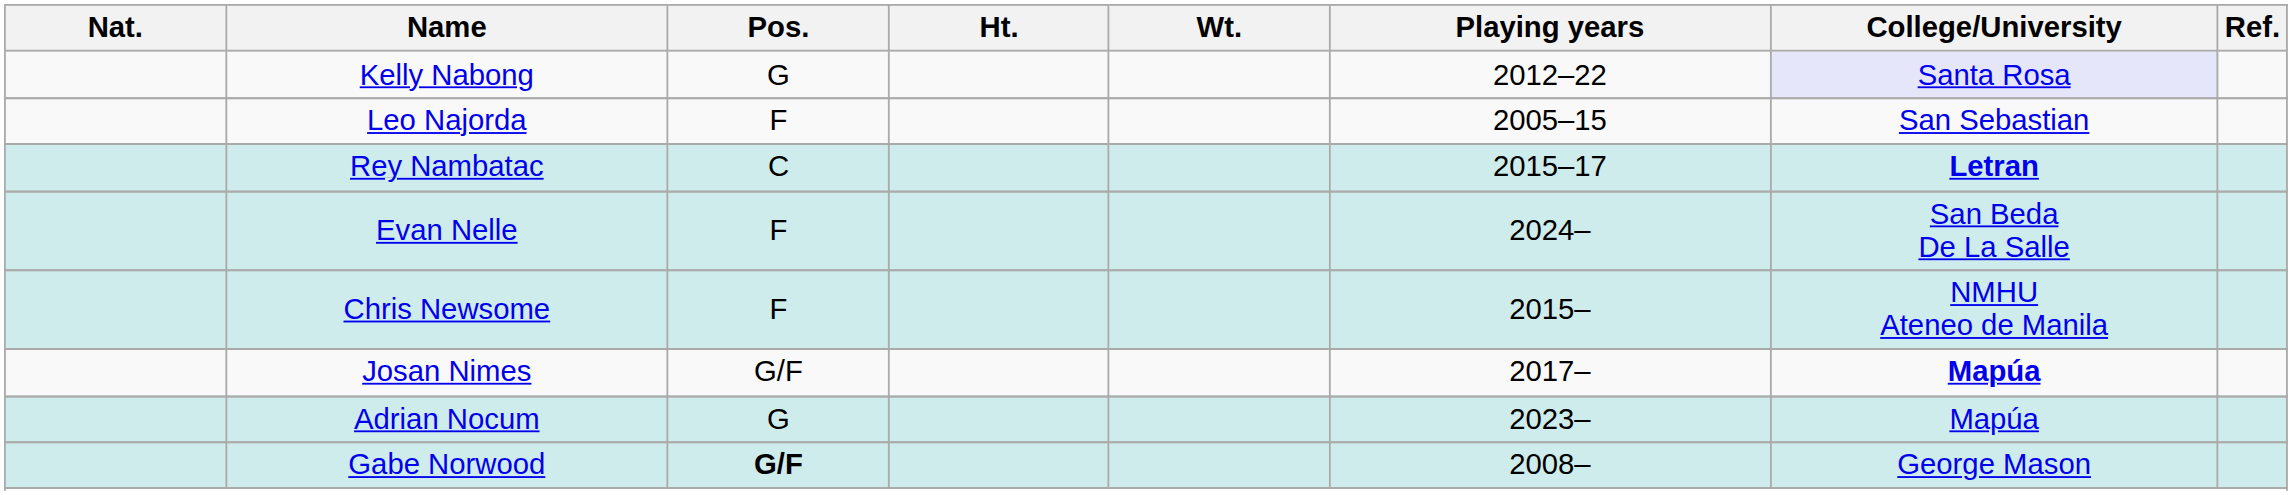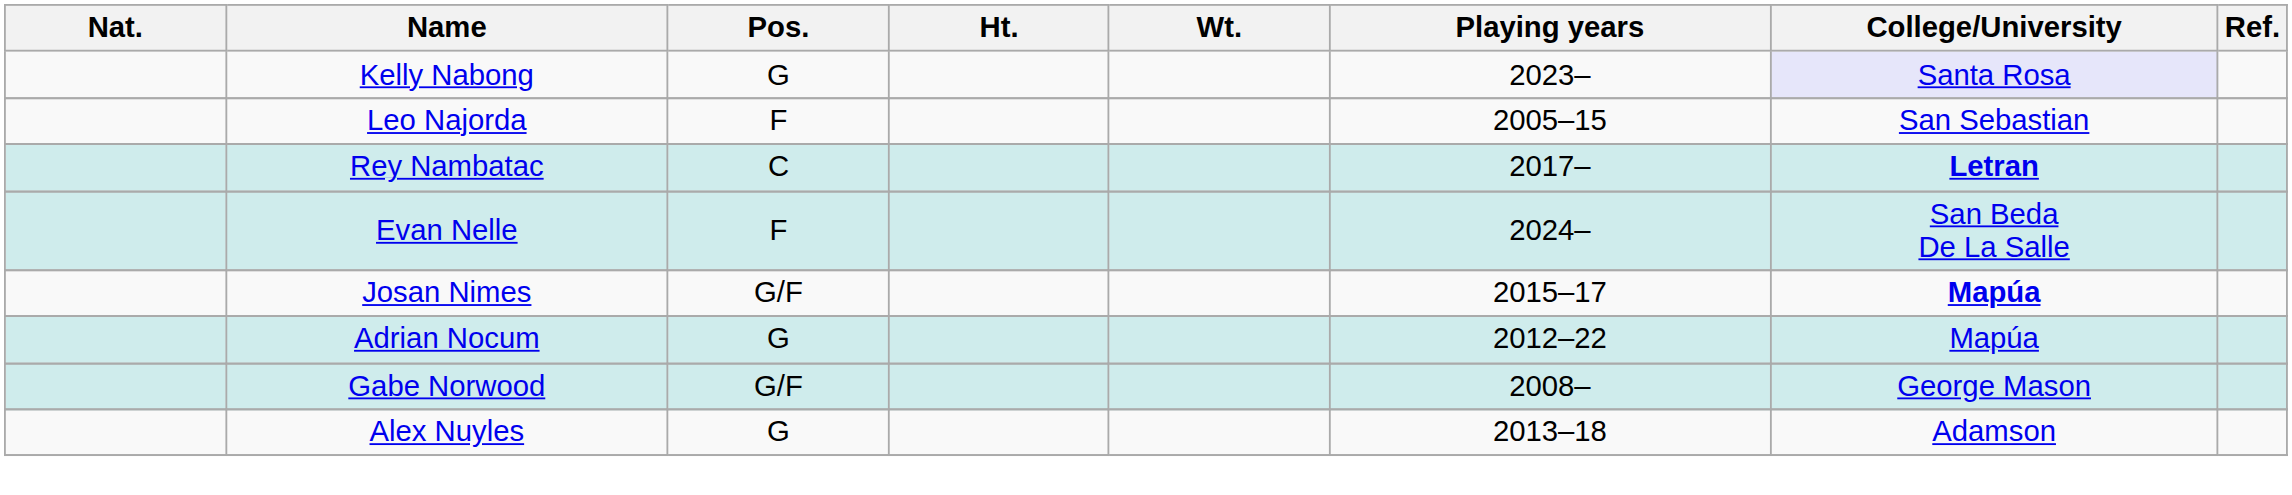Kelly Nabong | Playing years: 2012–22 -> 2023–
Rey Nambatac | Playing years: 2015–17 -> 2017–
- row: Chris Newsome | F | 2015– | NMHU Ateneo de Manila
Josan Nimes | Playing years: 2017– -> 2015–17
Adrian Nocum | Playing years: 2023– -> 2012–22
Gabe Norwood | Pos.: bold -> normal
+ row: Alex Nuyles | G | 2013–18 | Adamson
